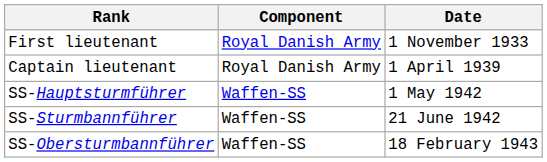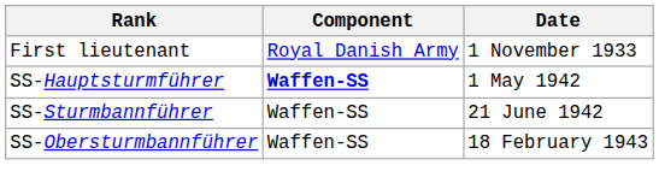- row: Captain lieutenant | Royal Danish Army | 1 April 1939
SS-Hauptsturmführer | Component: normal -> bold
